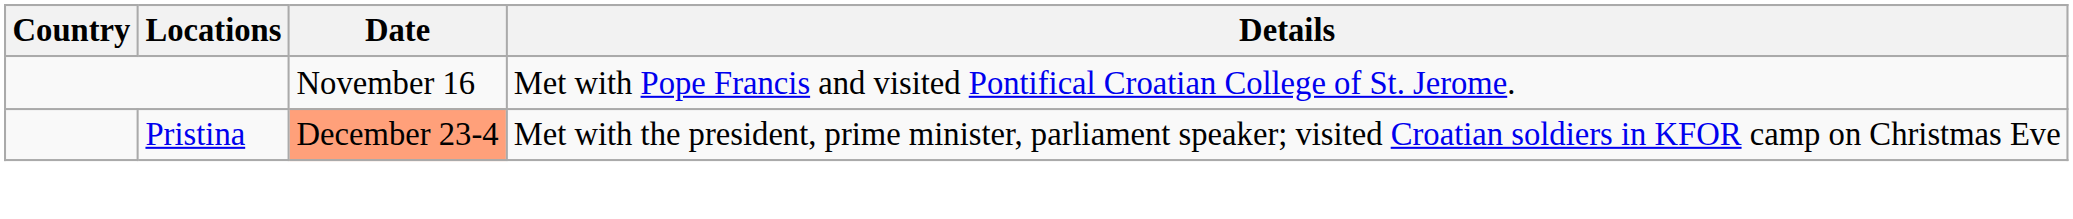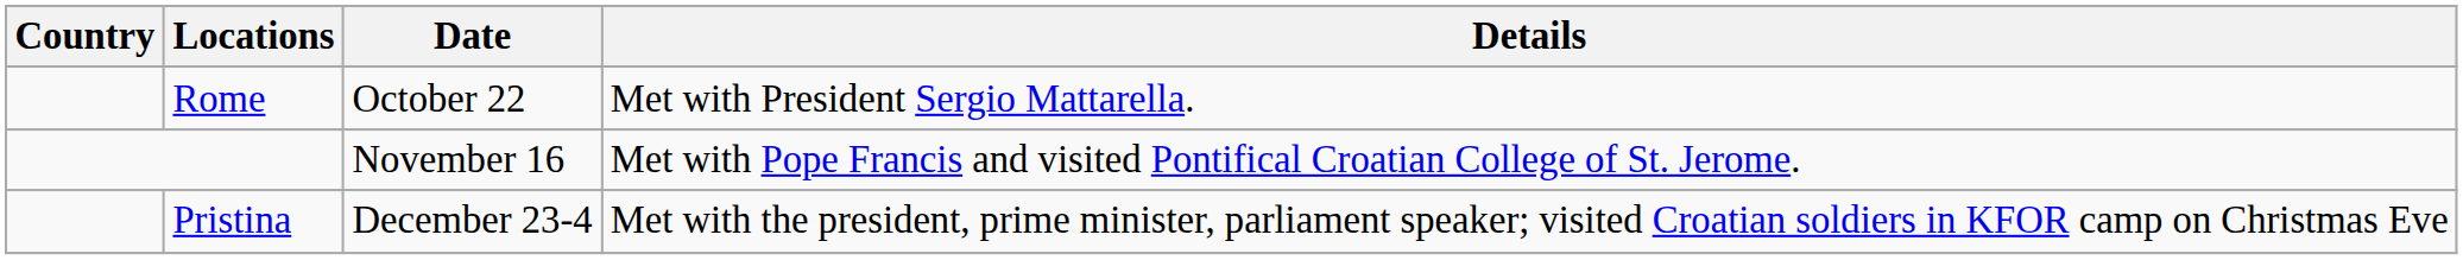+ row: Rome | October 22 | Met with President Sergio Mattarella.
Pristina | Date: lightsalmon background -> no background
